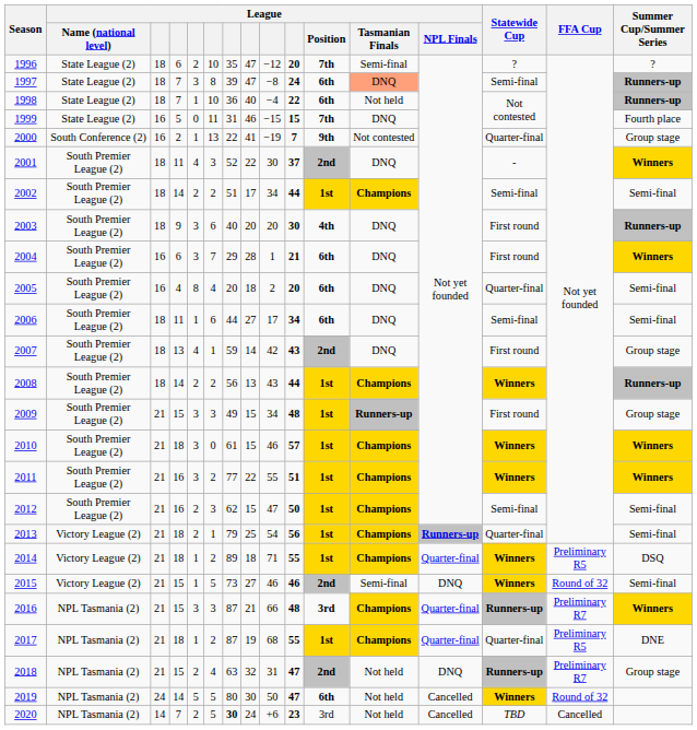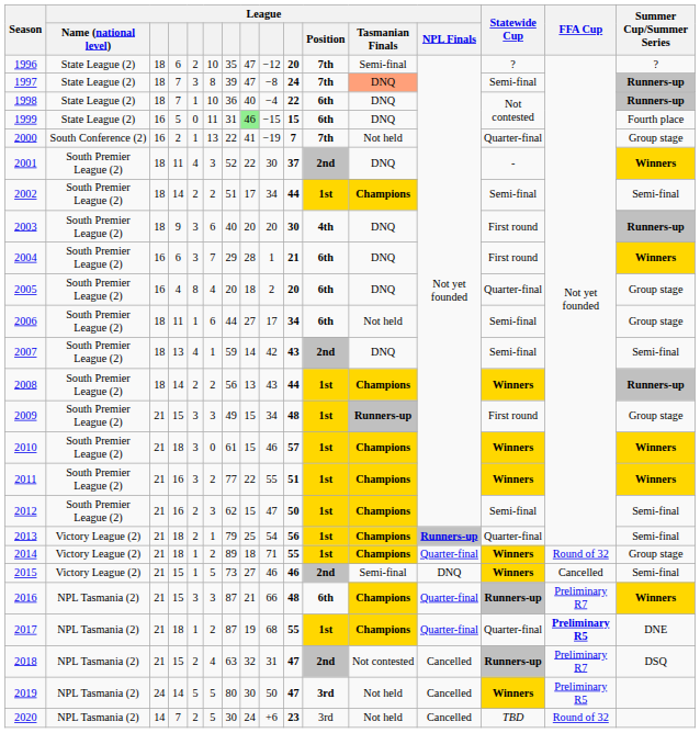1997 | League / Position: 6th -> 7th
1998 | League / Tasmanian Finals: Not held -> DNQ
1999 | column 8: no background -> lightgreen background
1999 | League / Position: 7th -> 6th
2000 | League / Position: 9th -> 7th
2000 | League / Tasmanian Finals: Not contested -> Not held
2005 | Summer Cup/Summer Series: Semi-final -> Group stage
2006 | League / Tasmanian Finals: DNQ -> Not held
2006 | Summer Cup/Summer Series: Semi-final -> Group stage
2007 | Statewide Cup: First round -> Semi-final
2007 | Summer Cup/Summer Series: Group stage -> Semi-final
2014 | FFA Cup: Preliminary R5 -> Round of 32
2014 | Summer Cup/Summer Series: DSQ -> Group stage
2015 | FFA Cup: Round of 32 -> Cancelled
2016 | League / Position: 3rd -> 6th
2017 | FFA Cup: normal -> bold
2018 | League / Tasmanian Finals: Not held -> Not contested
2018 | League / NPL Finals: DNQ -> Cancelled
2018 | Summer Cup/Summer Series: Group stage -> DSQ
2019 | League / Position: 6th -> 3rd
2019 | FFA Cup: Round of 32 -> Preliminary R5
2020 | column 7: bold -> normal
2020 | FFA Cup: Cancelled -> Round of 32
